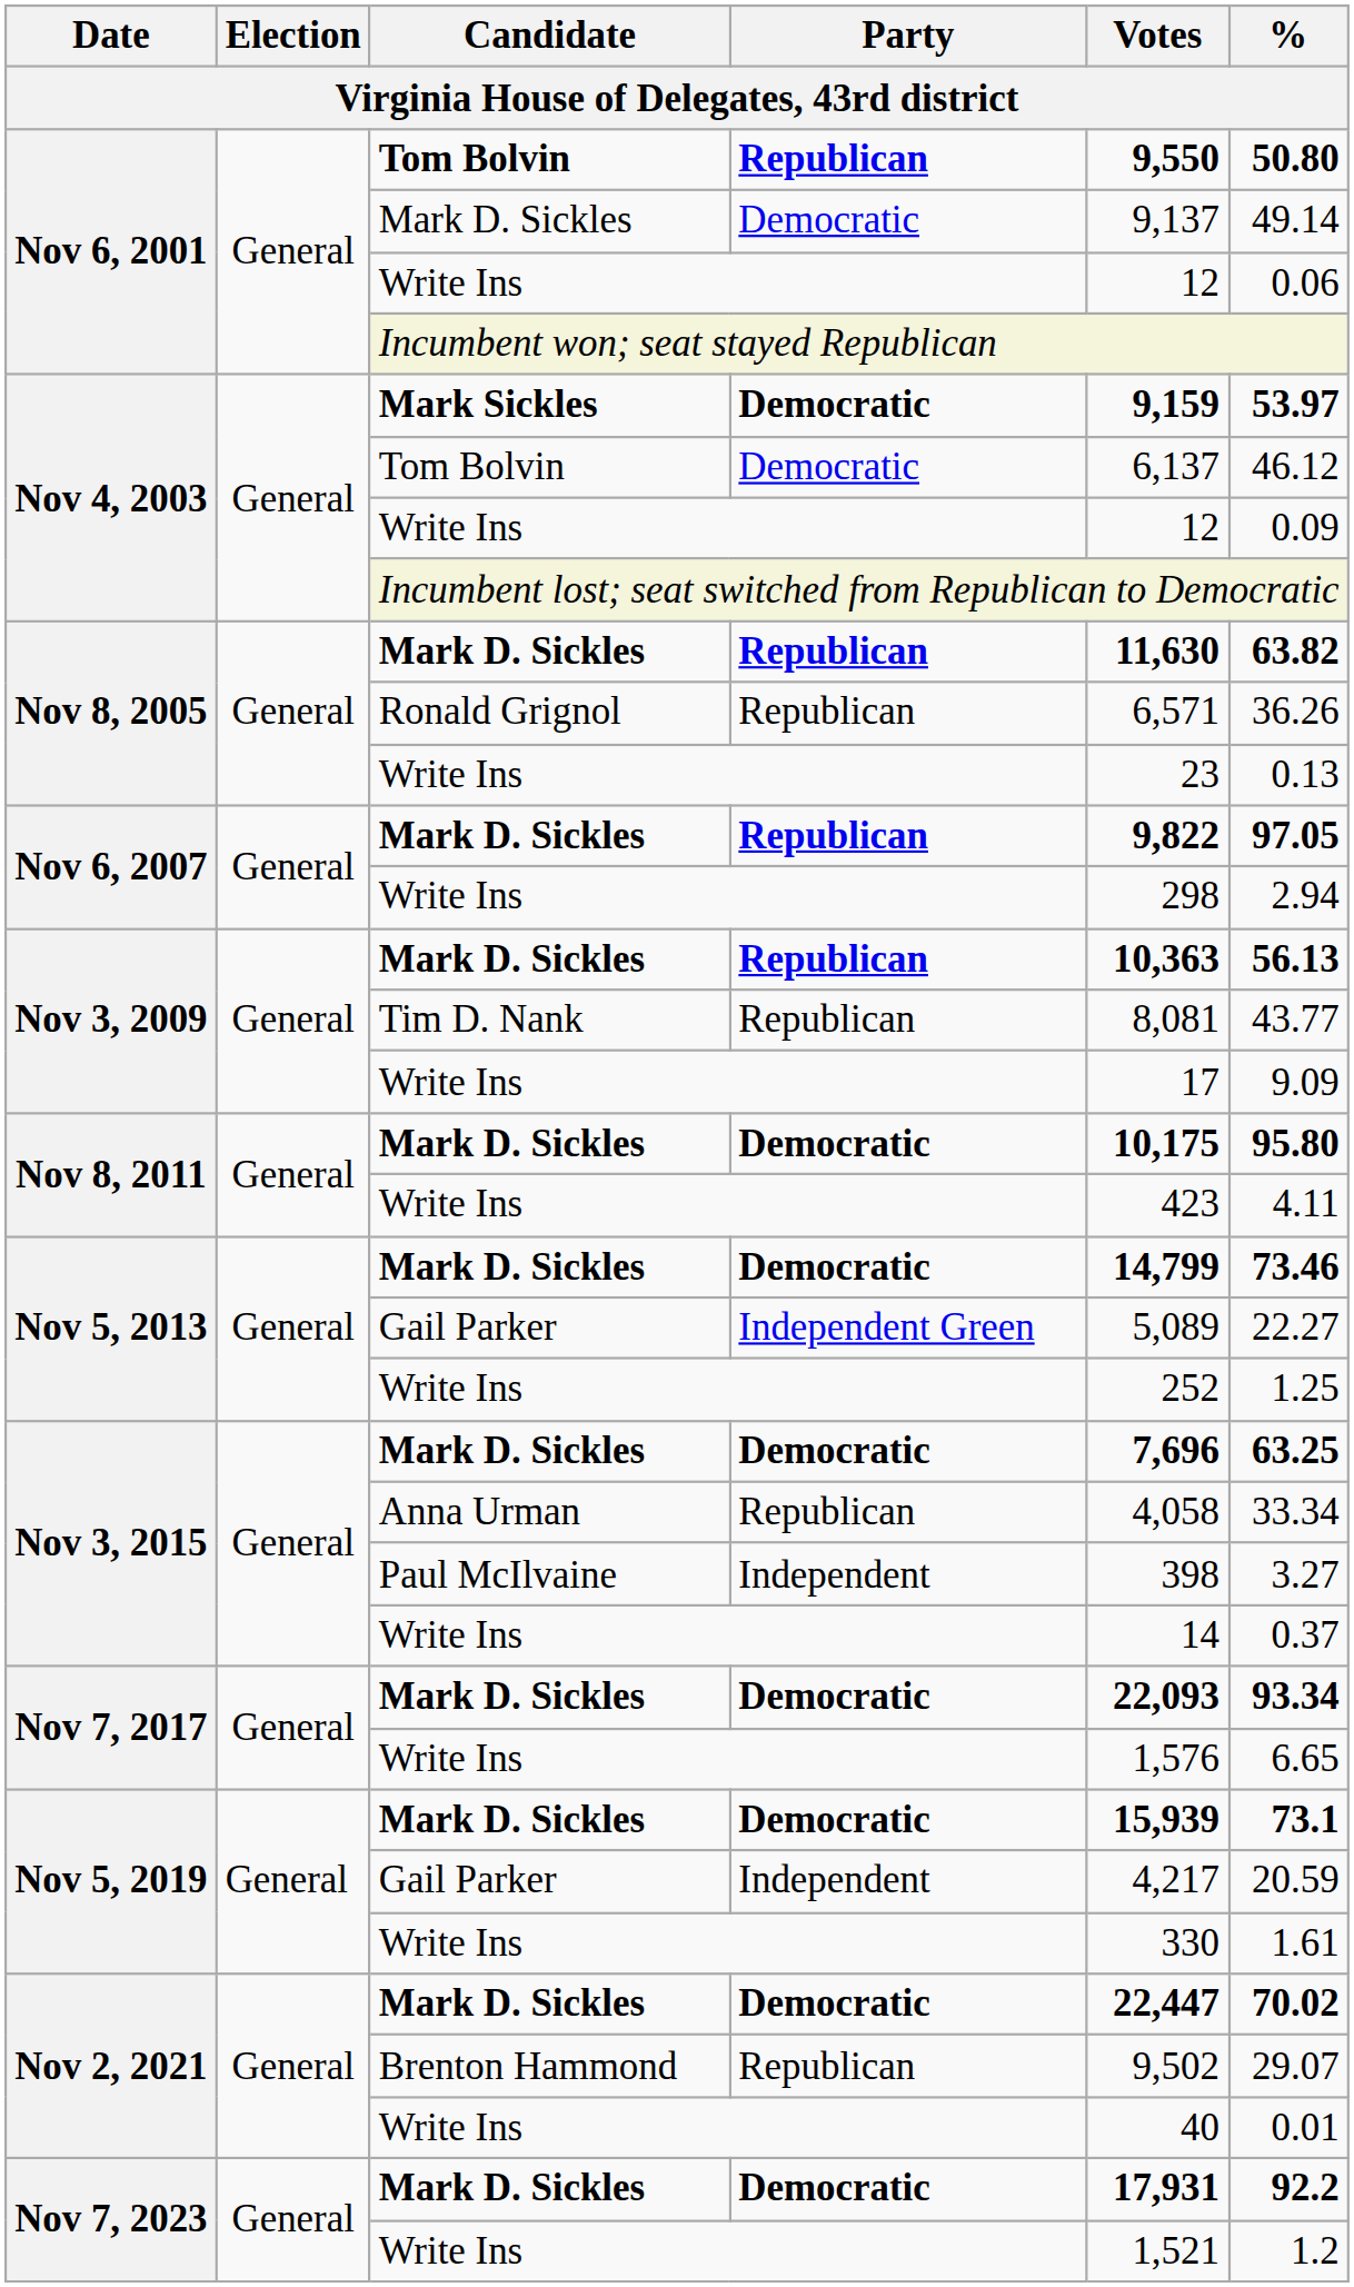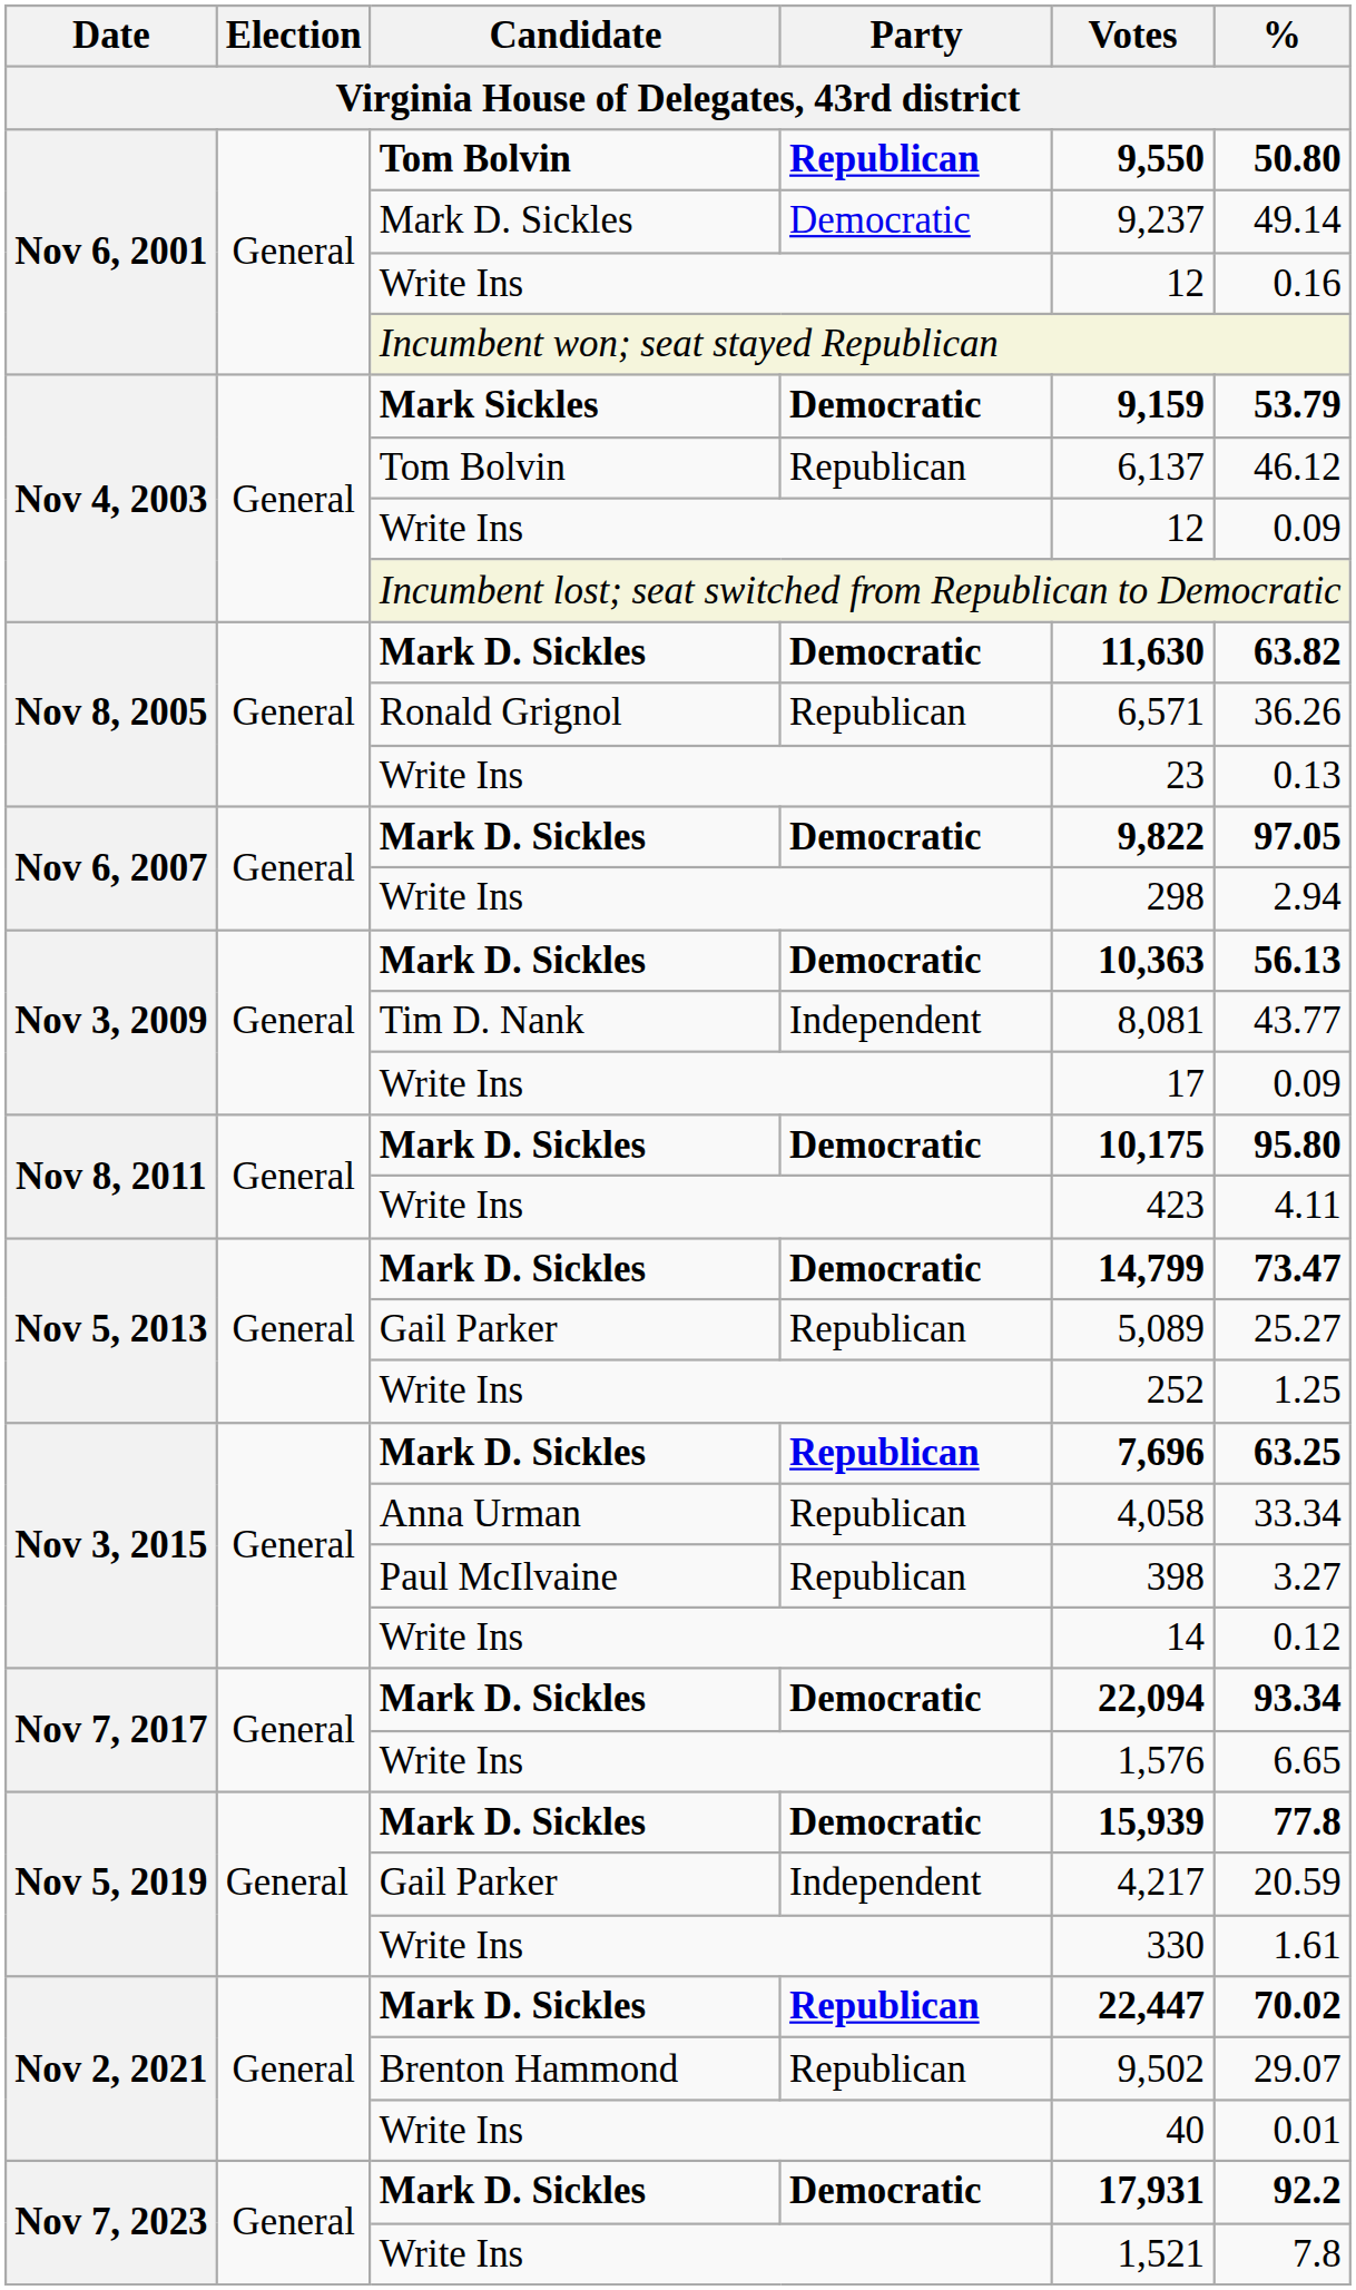Nov 6, 2001 / Mark D. Sickles | Votes: 9,137 -> 9,237
Nov 6, 2001 / Write Ins | %: 0.06 -> 0.16
Nov 4, 2003 / Mark Sickles | %: 53.97 -> 53.79
Nov 4, 2003 / Tom Bolvin | Party: Democratic -> Republican
Nov 8, 2005 / Mark D. Sickles | Party: Republican -> Democratic
Nov 6, 2007 / Mark D. Sickles | Party: Republican -> Democratic
Nov 3, 2009 / Mark D. Sickles | Party: Republican -> Democratic
Nov 3, 2009 / Tim D. Nank | Party: Republican -> Independent
Nov 3, 2009 / Write Ins | %: 9.09 -> 0.09
Nov 5, 2013 / Mark D. Sickles | %: 73.46 -> 73.47
Nov 5, 2013 / Gail Parker | Party: Independent Green -> Republican
Nov 5, 2013 / Gail Parker | %: 22.27 -> 25.27
Nov 3, 2015 / Mark D. Sickles | Party: Democratic -> Republican
Nov 3, 2015 / Paul McIlvaine | Party: Independent -> Republican
Nov 3, 2015 / Write Ins | %: 0.37 -> 0.12
Nov 7, 2017 / Mark D. Sickles | Votes: 22,093 -> 22,094
Nov 5, 2019 / Mark D. Sickles | %: 73.1 -> 77.8
Nov 2, 2021 / Mark D. Sickles | Party: Democratic -> Republican
Nov 7, 2023 / Write Ins | %: 1.2 -> 7.8
